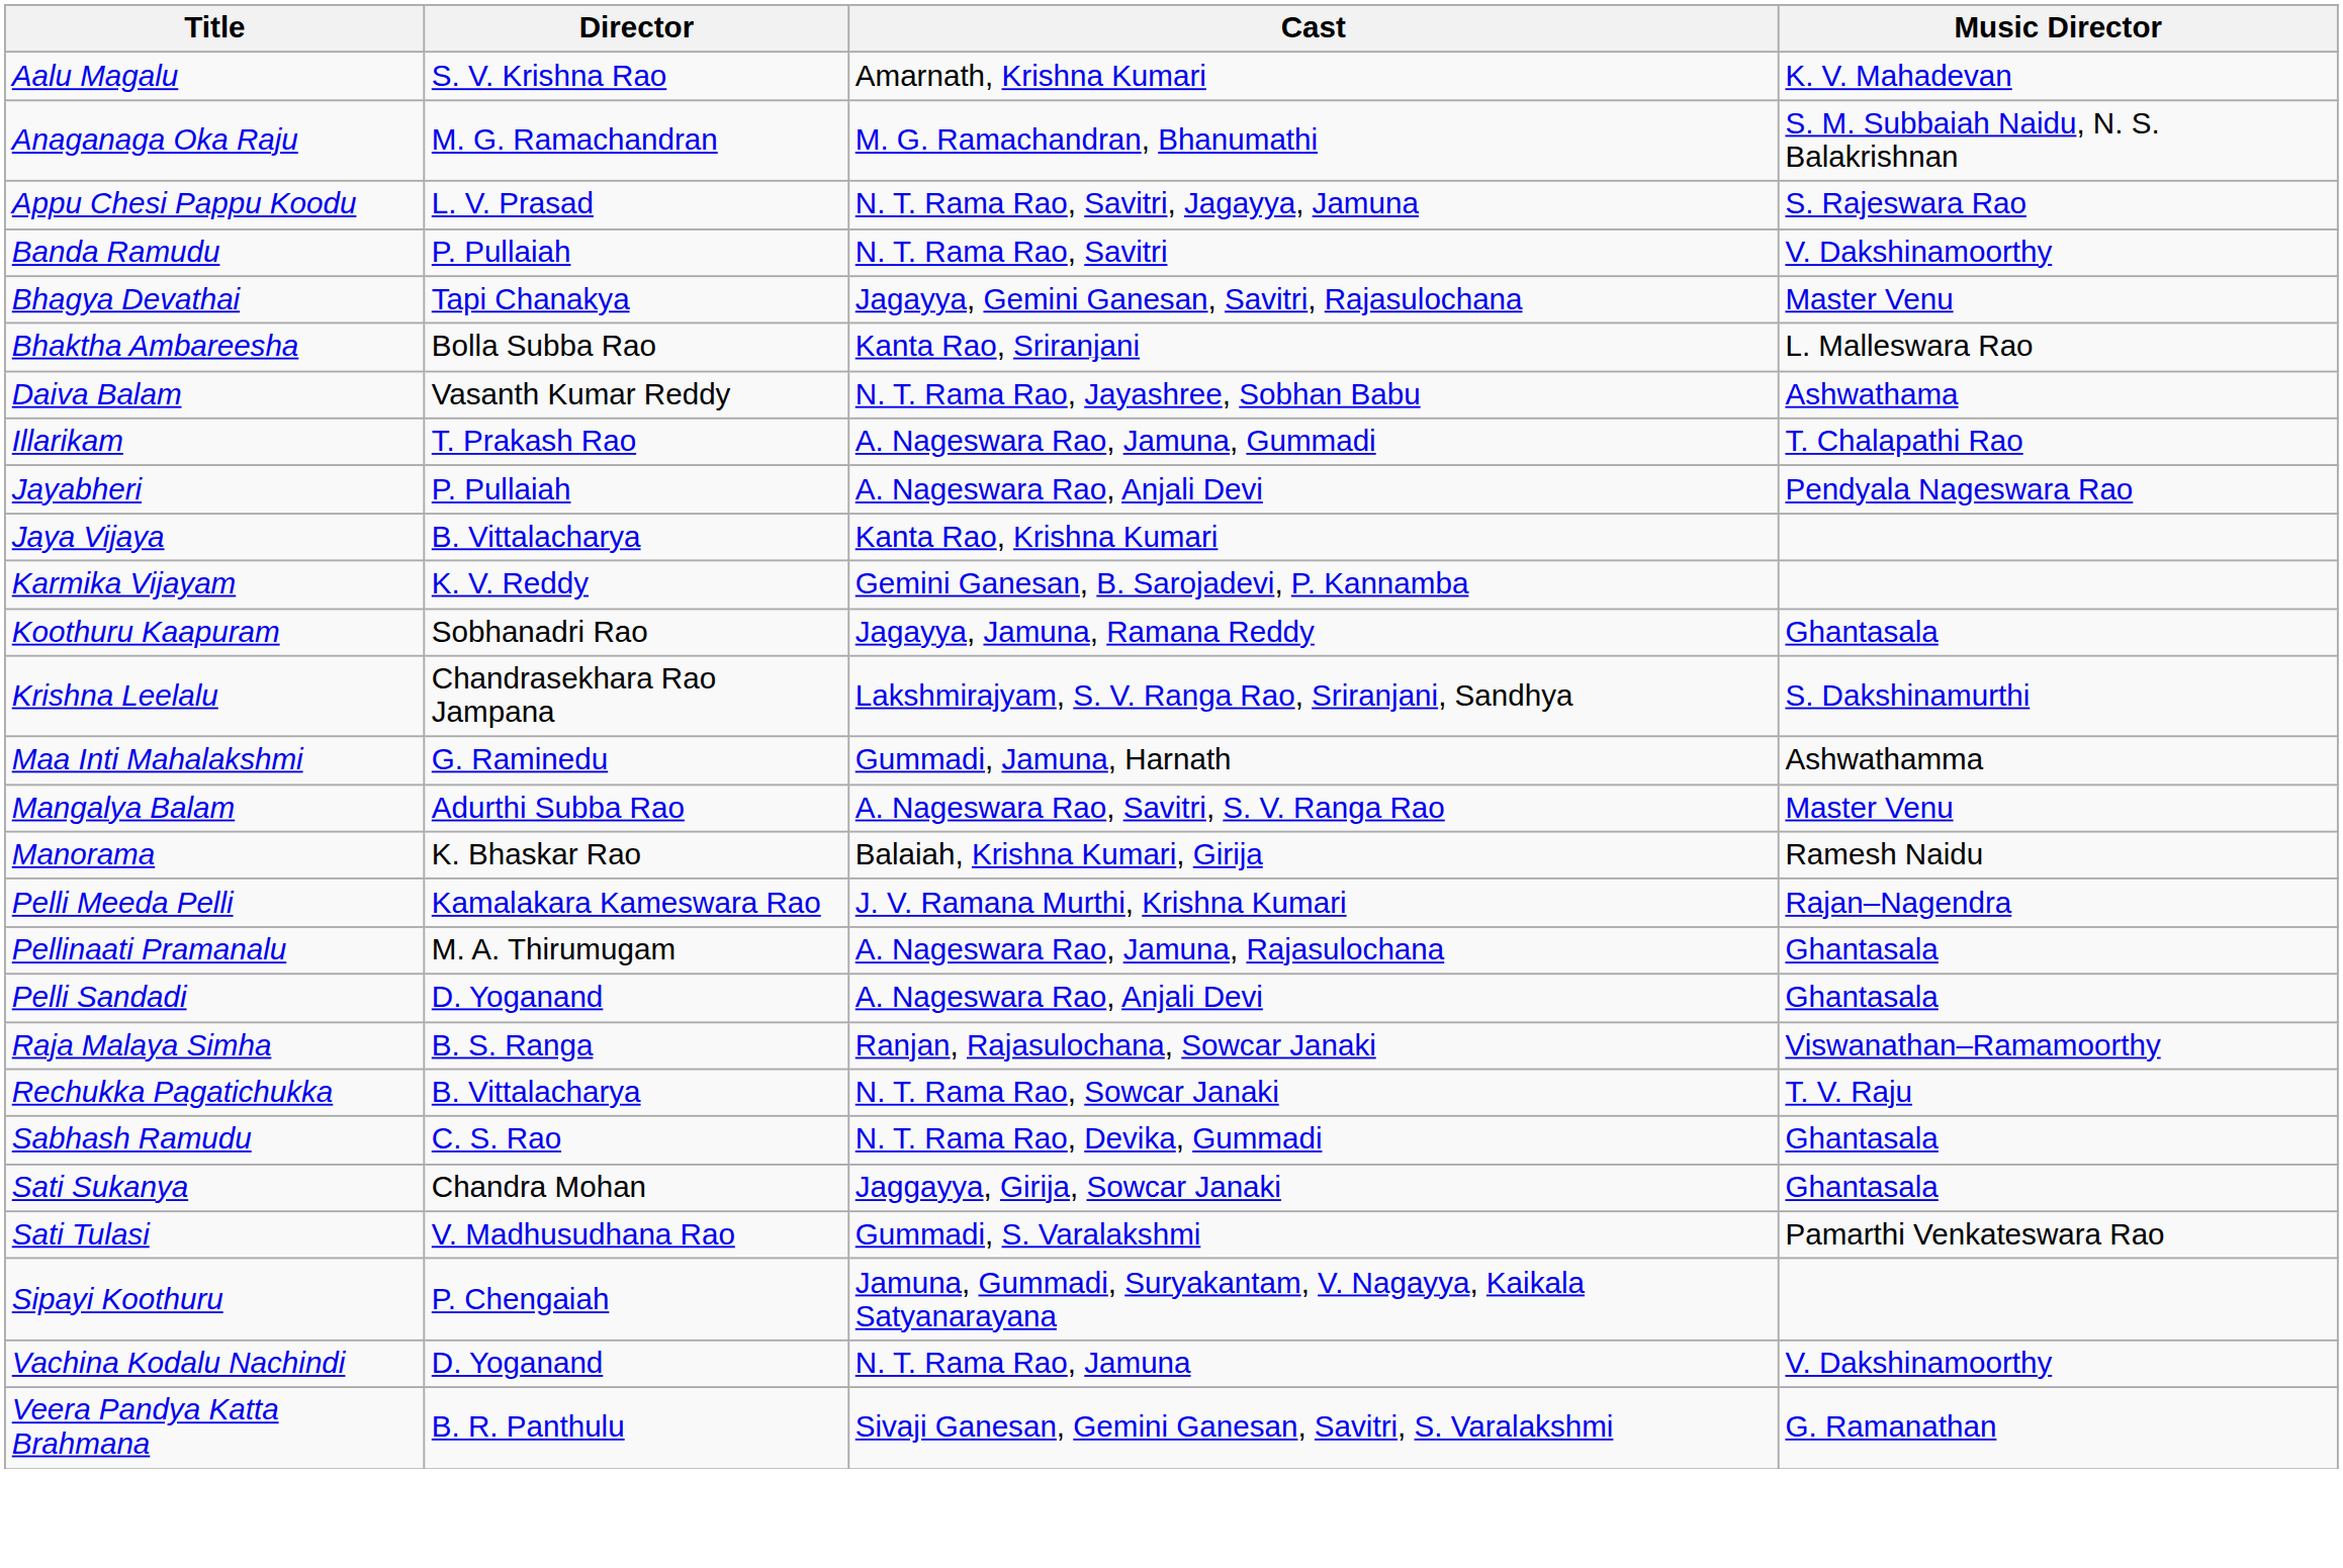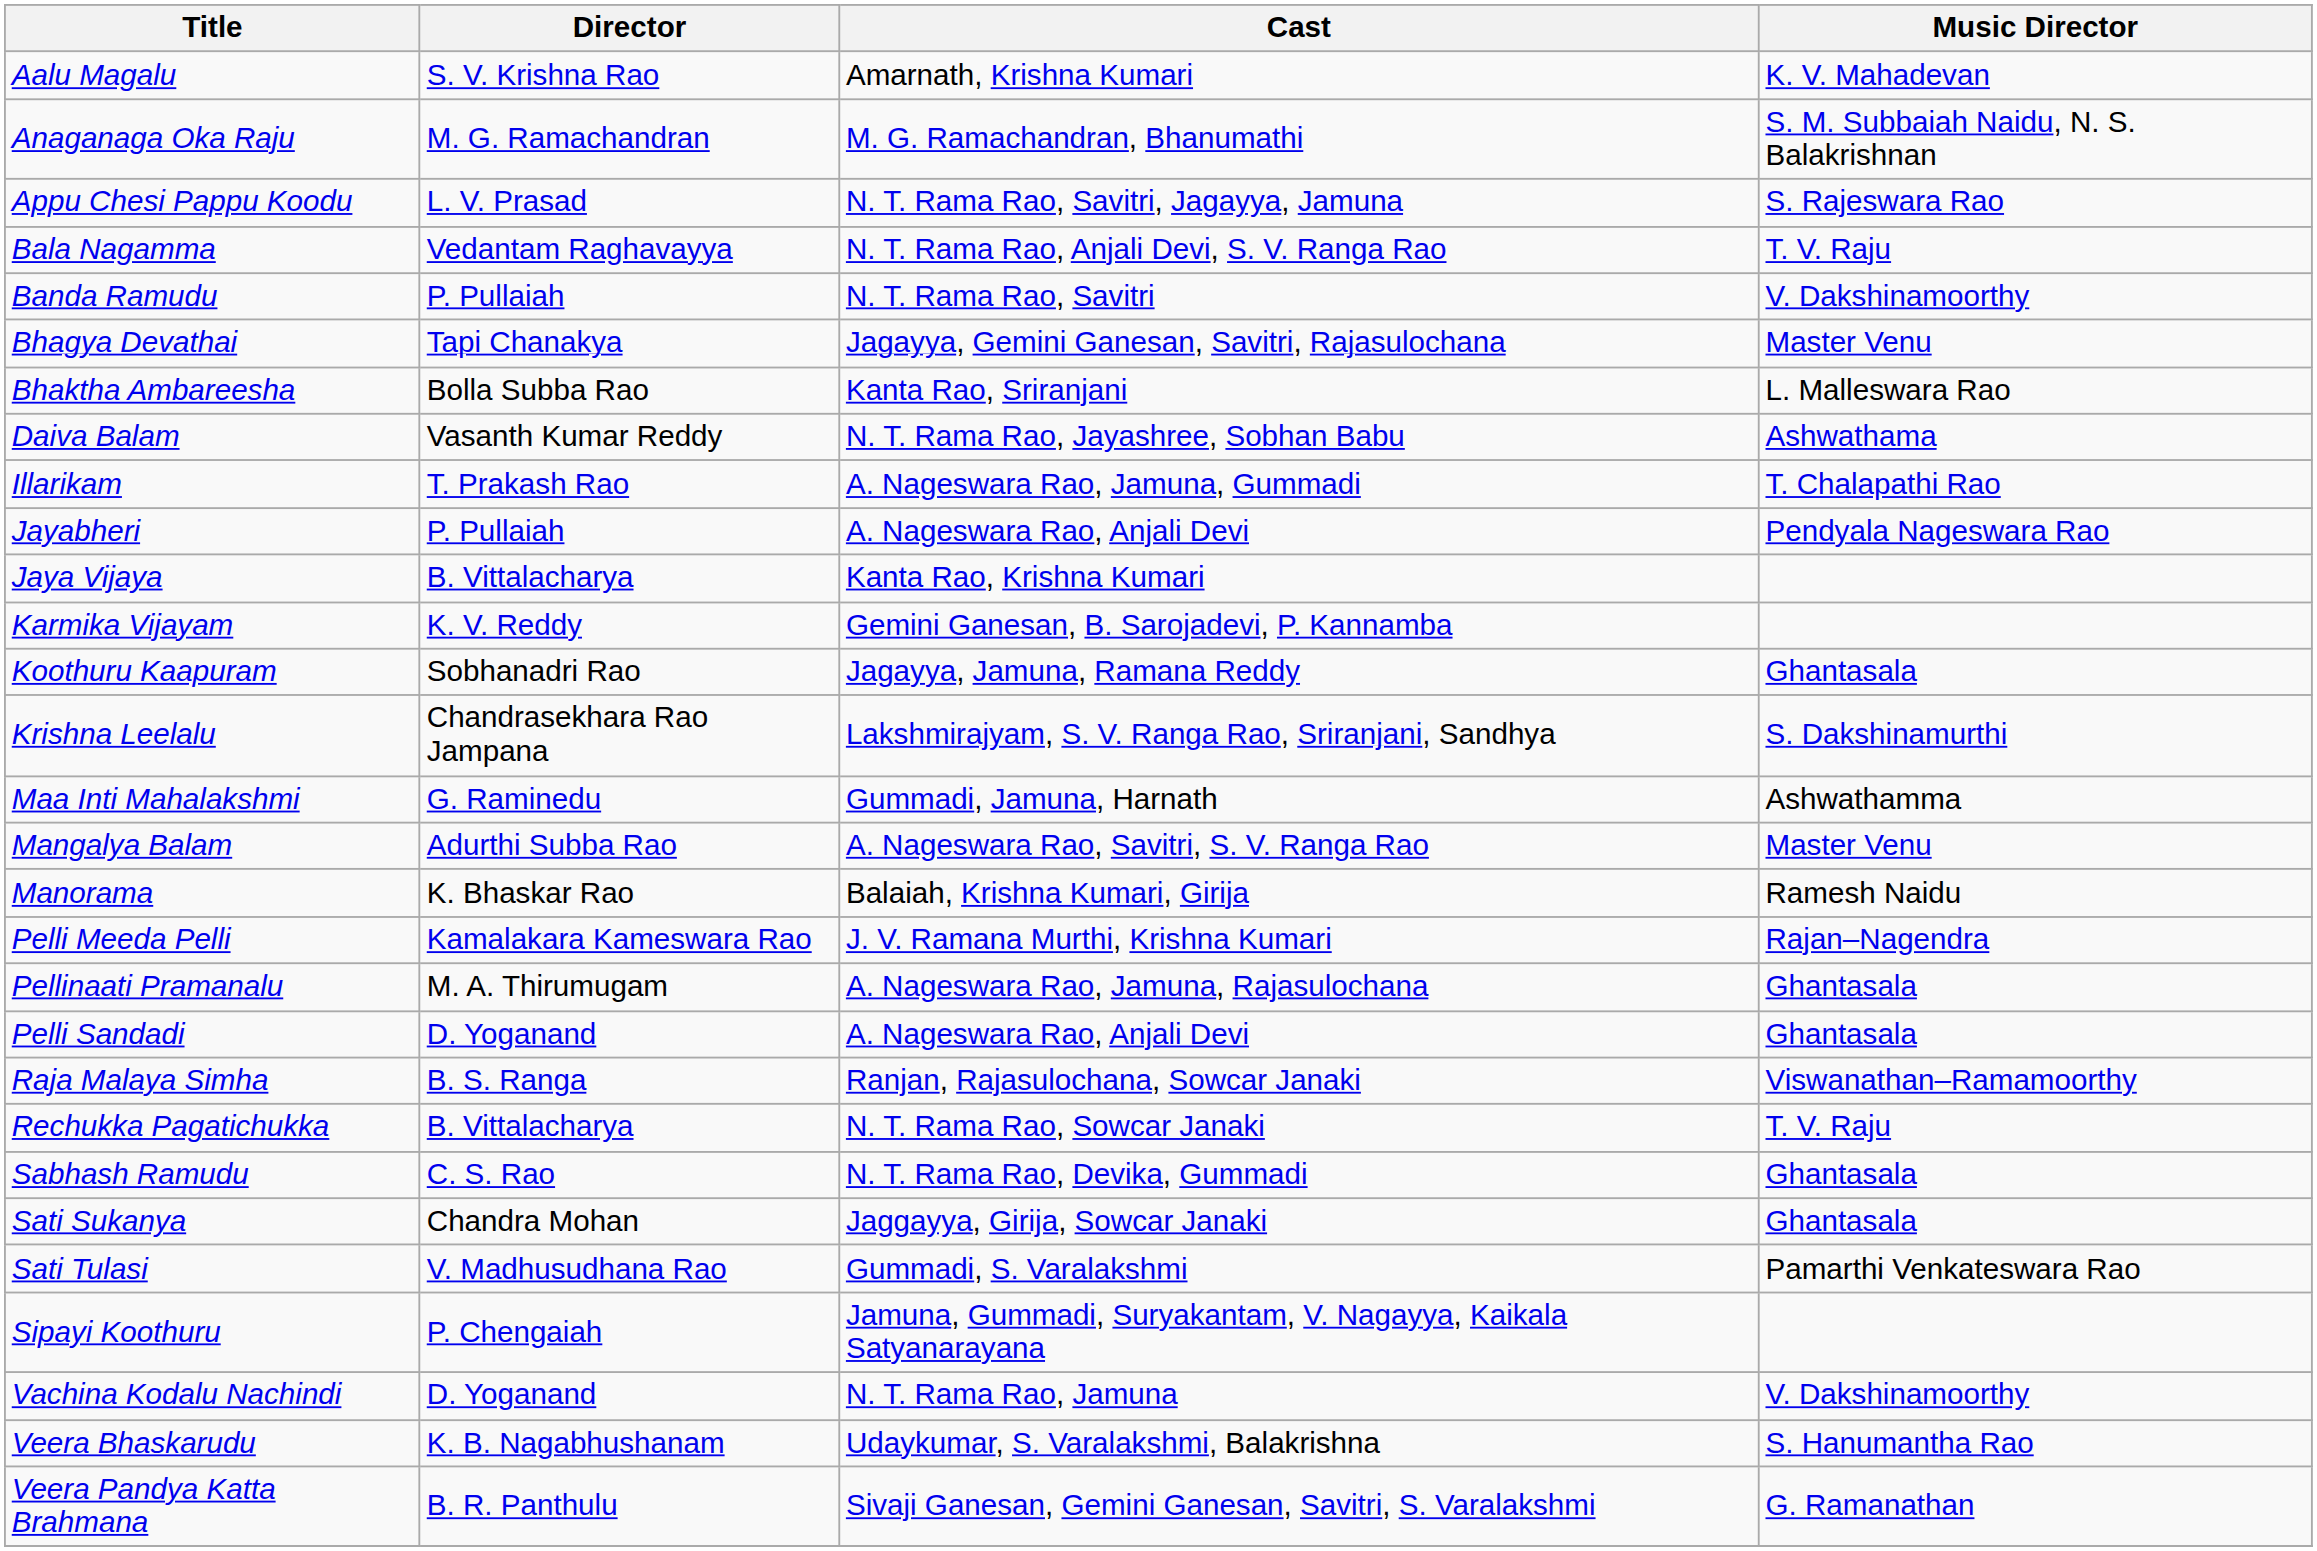+ row: Bala Nagamma | Vedantam Raghavayya | N. T. Rama Rao, Anjali Devi, S. V. Ranga Rao | T. V. Raju
+ row: Veera Bhaskarudu | K. B. Nagabhushanam | Udaykumar, S. Varalakshmi, Balakrishna | S. Hanumantha Rao
